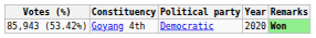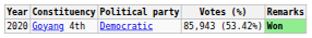columns swapped: Year <-> Votes (%)
